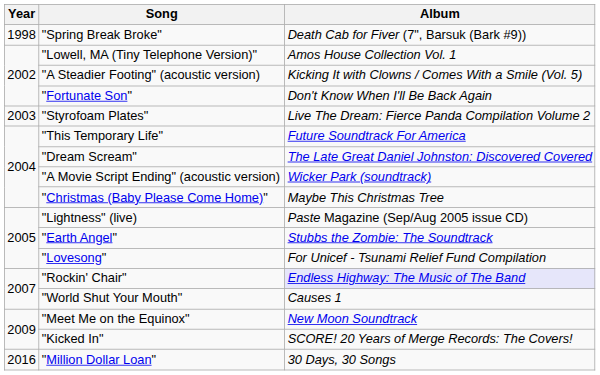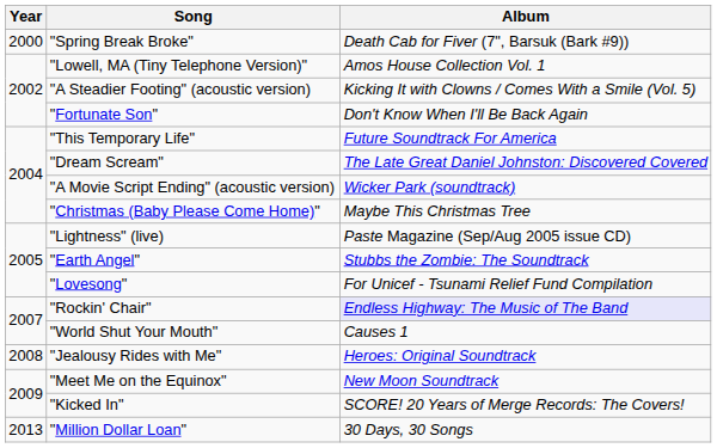"Spring Break Broke" | Year: 1998 -> 2000
- row: 2003 | "Styrofoam Plates" | Live The Dream: Fierce Panda Compilation Volume 2
+ row: 2008 | "Jealousy Rides with Me" | Heroes: Original Soundtrack
"Million Dollar Loan" | Year: 2016 -> 2013
